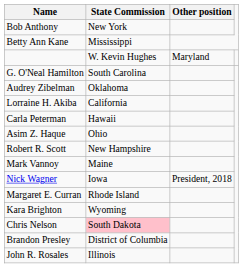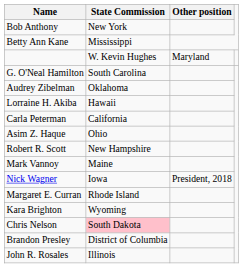Lorraine H. Akiba | State Commission: California -> Hawaii
Carla Peterman | State Commission: Hawaii -> California
